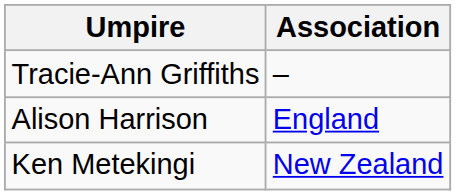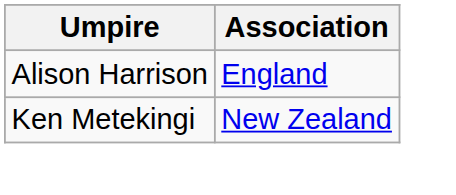- row: Tracie-Ann Griffiths | –
